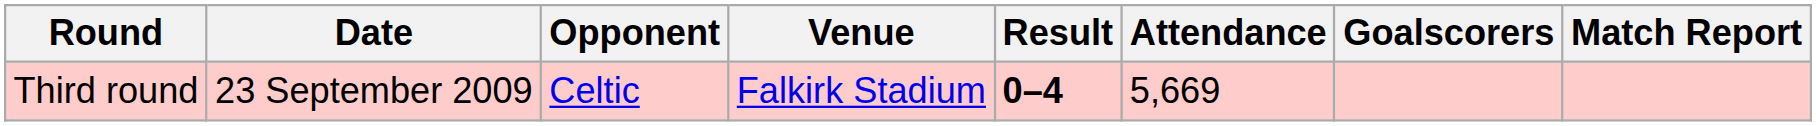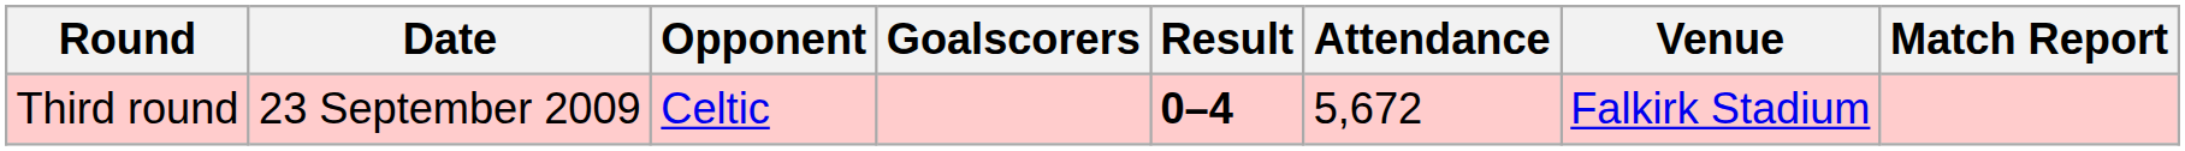columns swapped: Venue <-> Goalscorers
Third round | Attendance: 5,669 -> 5,672
